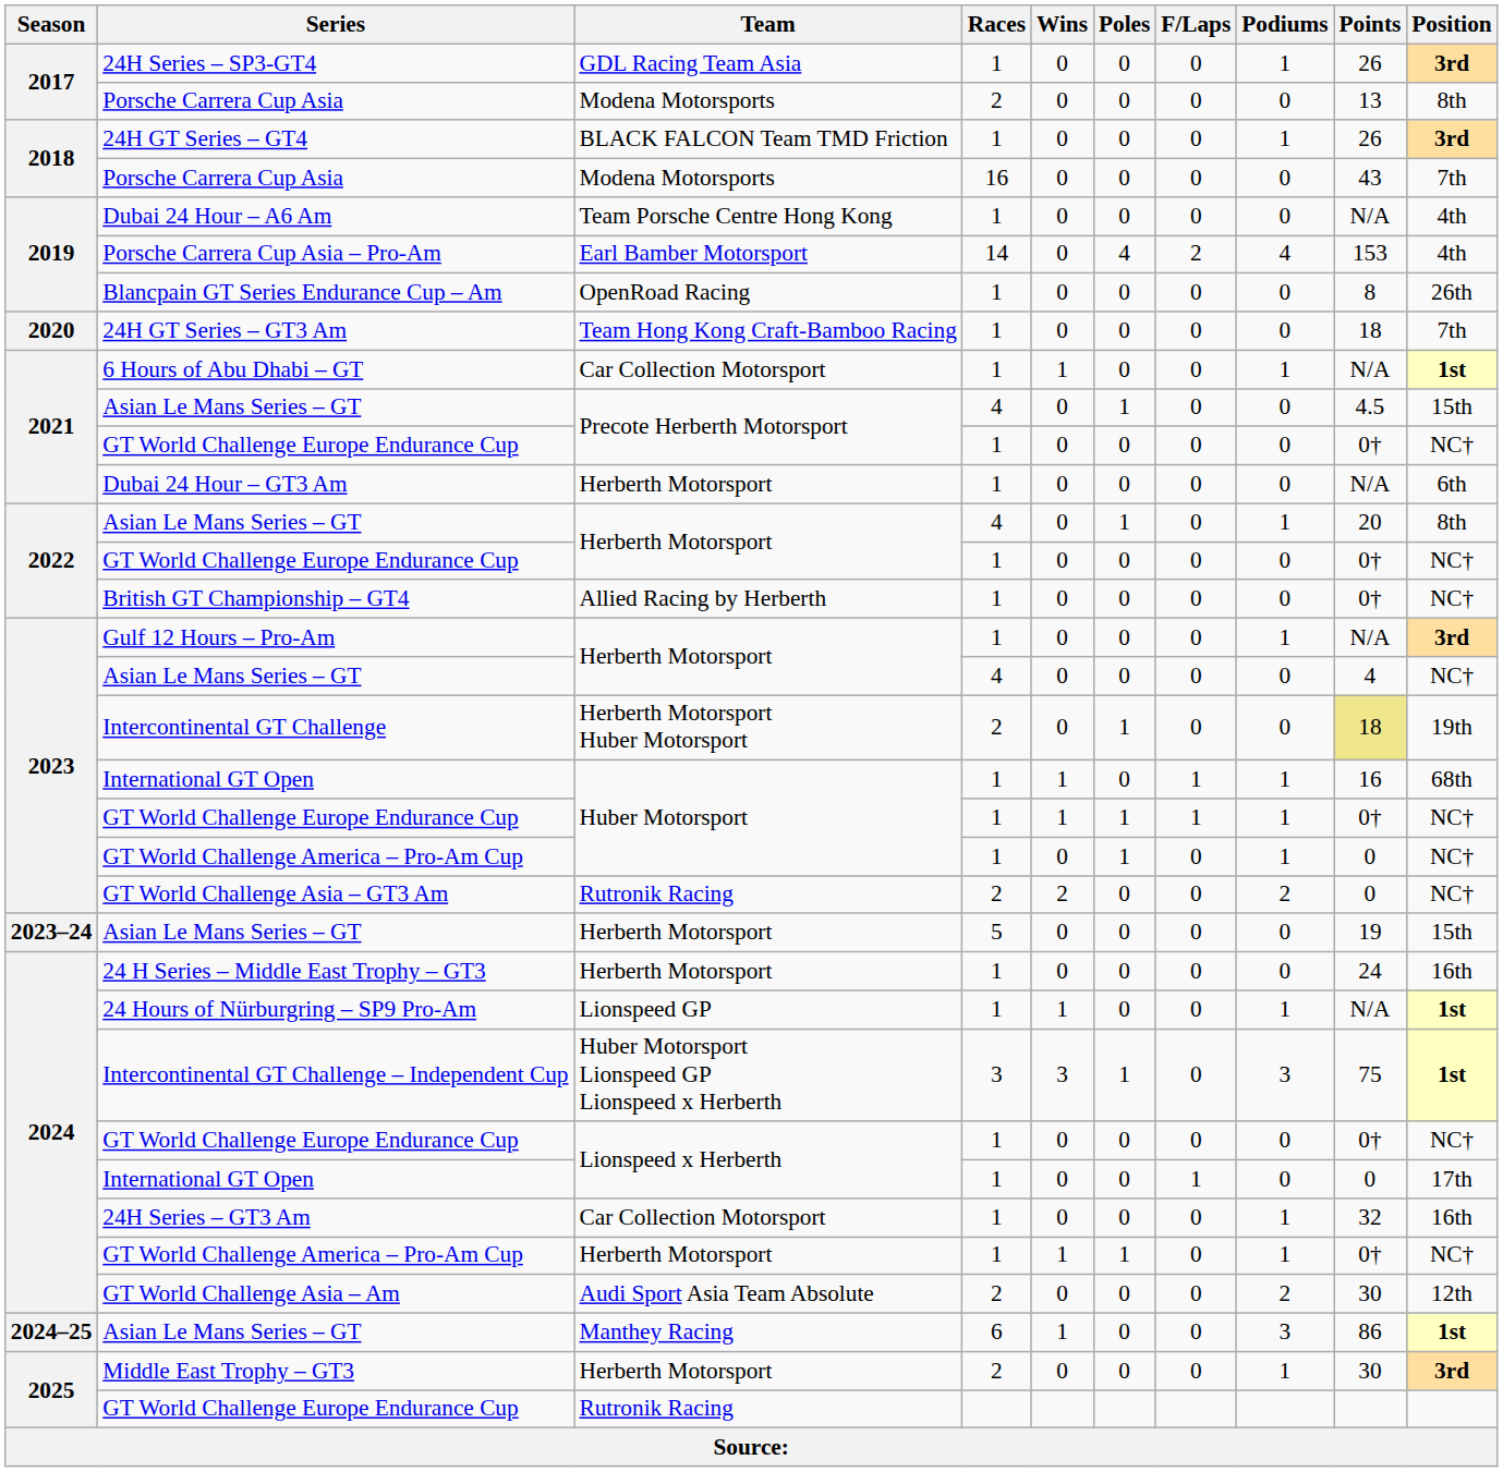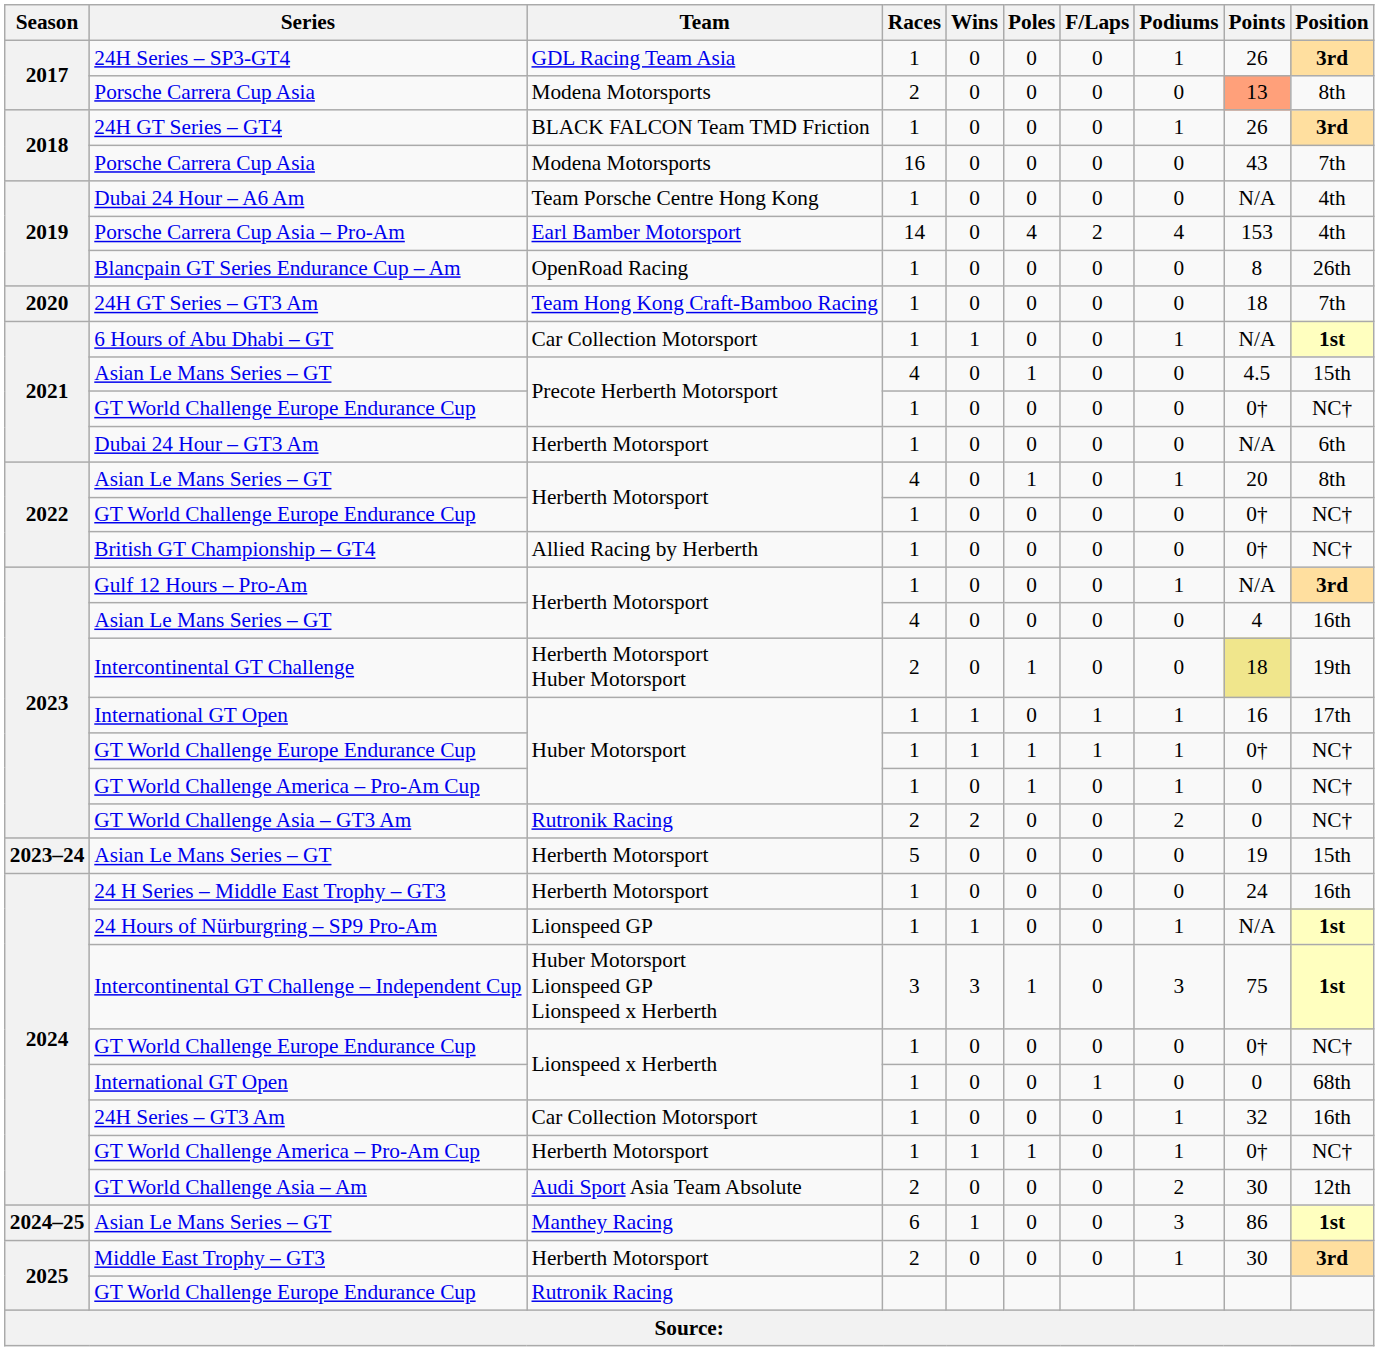2017 / Porsche Carrera Cup Asia | Points: no background -> lightsalmon background
2023 / Asian Le Mans Series – GT | Position: NC† -> 16th
2023 / International GT Open | Position: 68th -> 17th
2024 / International GT Open | Position: 17th -> 68th
